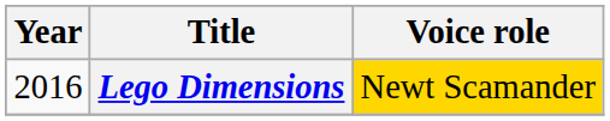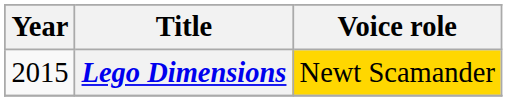Lego Dimensions | Year: 2016 -> 2015
